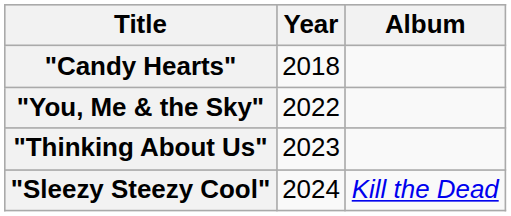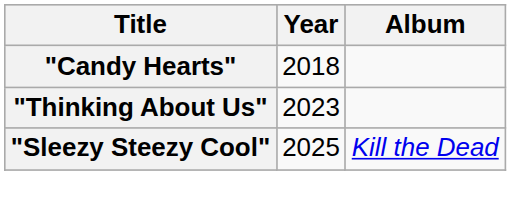- row: "You, Me & the Sky" | 2022
"Sleezy Steezy Cool" | Year: 2024 -> 2025
